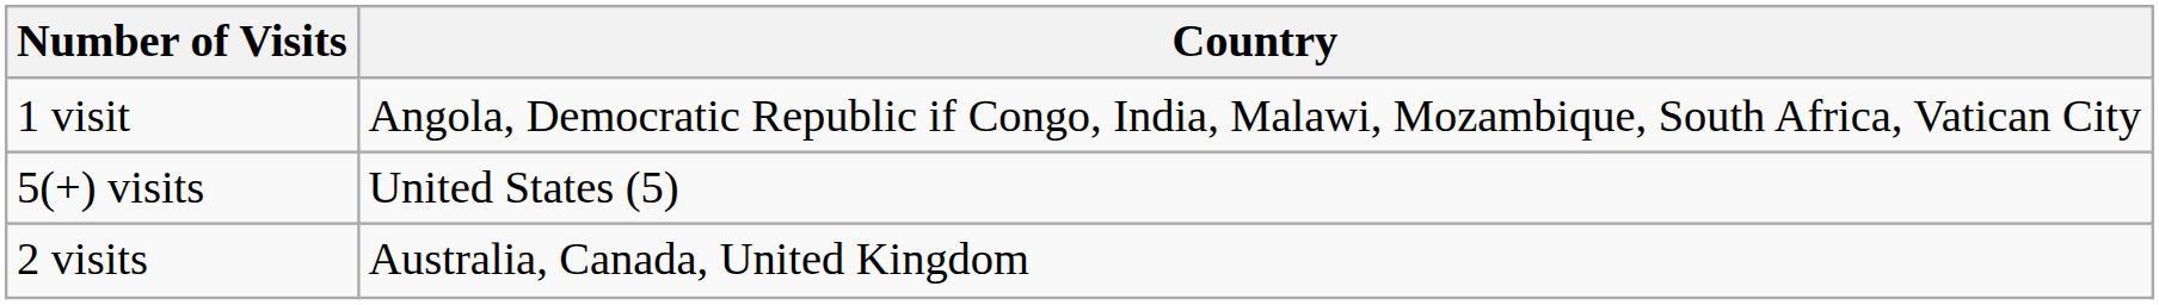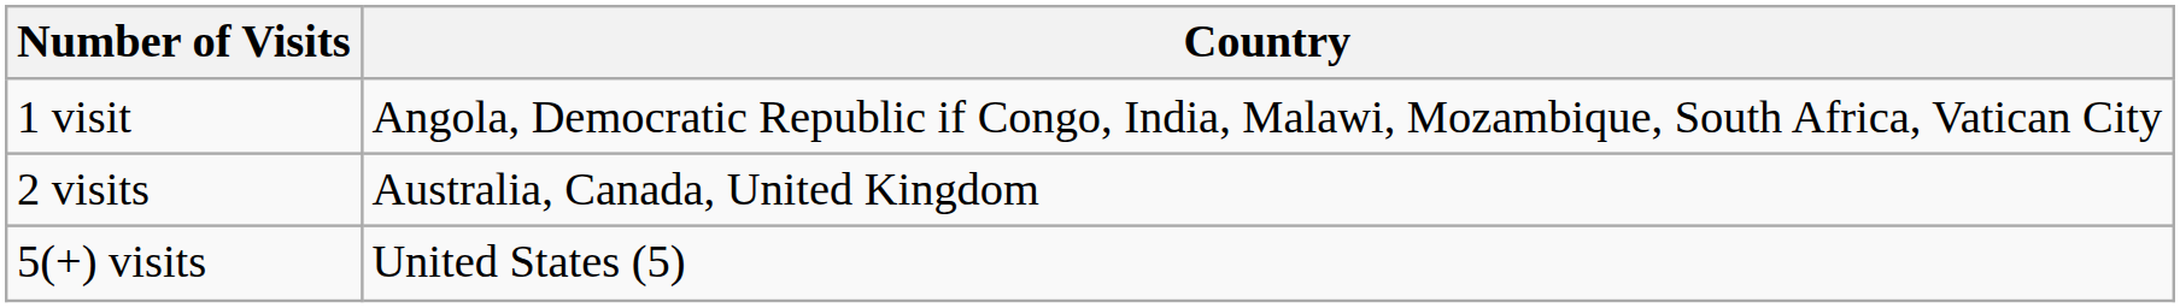rows swapped: 2 visits <-> 5(+) visits
